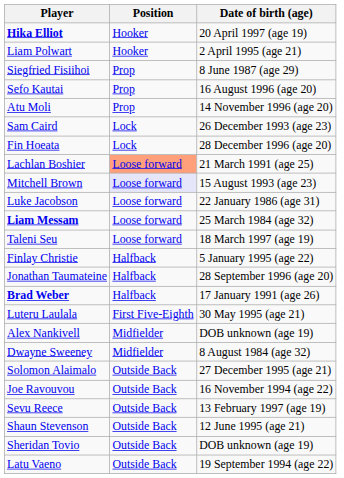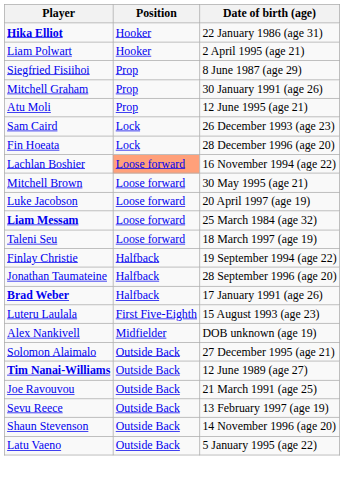Hika Elliot | Date of birth (age): 20 April 1997 (age 19) -> 22 January 1986 (age 31)
+ row: Mitchell Graham | Prop | 30 January 1991 (age 26)
- row: Sefo Kautai | Prop | 16 August 1996 (age 20)
Atu Moli | Date of birth (age): 14 November 1996 (age 20) -> 12 June 1995 (age 21)
Lachlan Boshier | Date of birth (age): 21 March 1991 (age 25) -> 16 November 1994 (age 22)
Mitchell Brown | Position: lavender background -> no background
Mitchell Brown | Date of birth (age): 15 August 1993 (age 23) -> 30 May 1995 (age 21)
Luke Jacobson | Date of birth (age): 22 January 1986 (age 31) -> 20 April 1997 (age 19)
Finlay Christie | Date of birth (age): 5 January 1995 (age 22) -> 19 September 1994 (age 22)
Luteru Laulala | Date of birth (age): 30 May 1995 (age 21) -> 15 August 1993 (age 23)
- row: Dwayne Sweeney | Midfielder | 8 August 1984 (age 32)
+ row: Tim Nanai-Williams | Outside Back | 12 June 1989 (age 27)
Joe Ravouvou | Date of birth (age): 16 November 1994 (age 22) -> 21 March 1991 (age 25)
Shaun Stevenson | Date of birth (age): 12 June 1995 (age 21) -> 14 November 1996 (age 20)
- row: Sheridan Tovio | Outside Back | DOB unknown (age 19)
Latu Vaeno | Date of birth (age): 19 September 1994 (age 22) -> 5 January 1995 (age 22)
